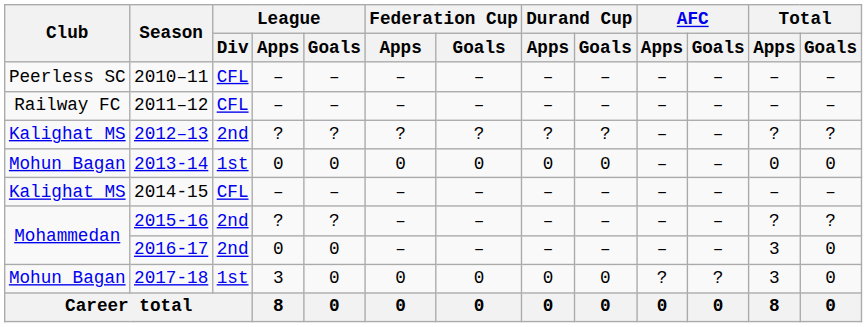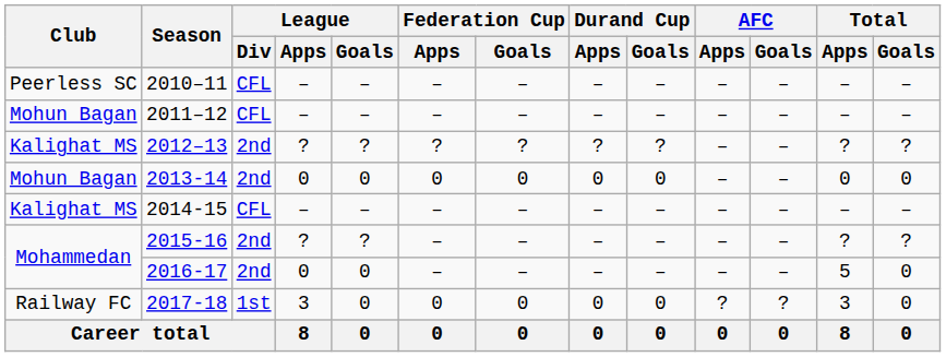2011–12 | Club: Railway FC -> Mohun Bagan
2013-14 | League / Div: 1st -> 2nd
2016-17 | Total / Apps: 3 -> 5
2017-18 | Club: Mohun Bagan -> Railway FC
